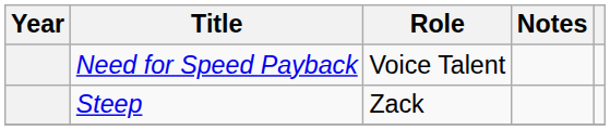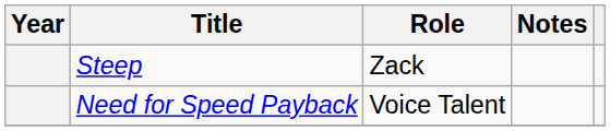rows swapped: Steep <-> Need for Speed Payback
